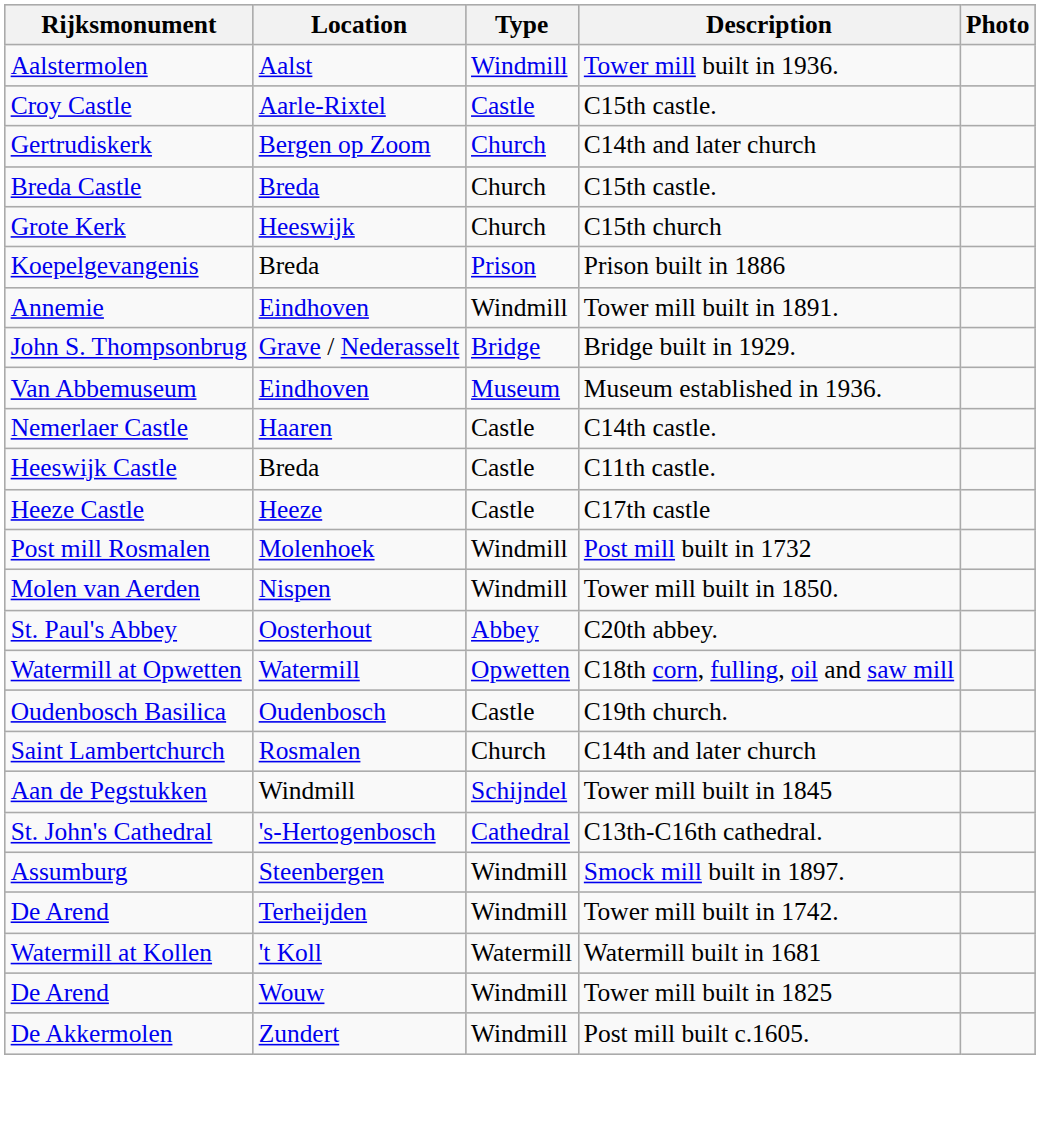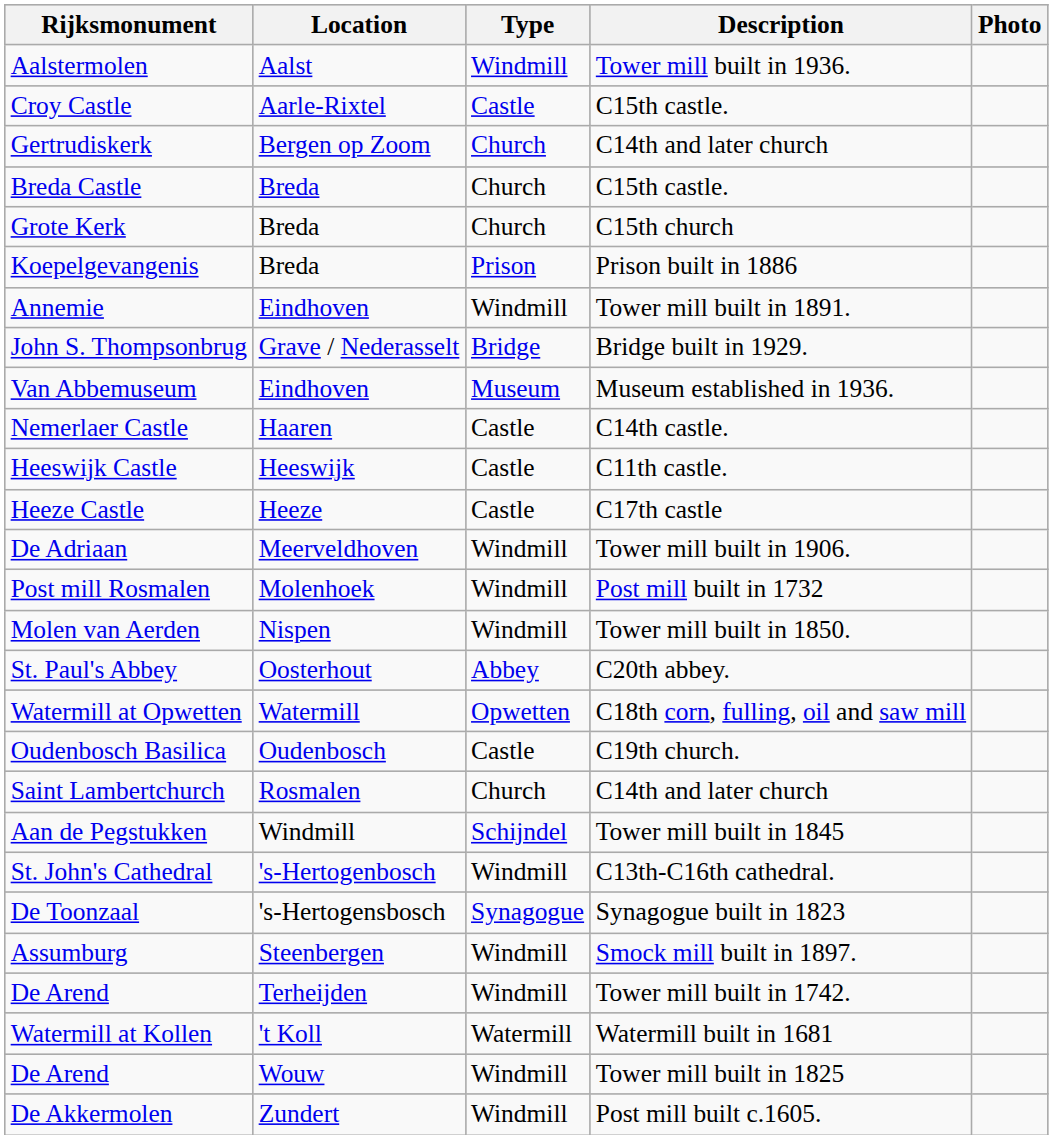Grote Kerk | Location: Heeswijk -> Breda
Heeswijk Castle | Location: Breda -> Heeswijk
+ row: De Adriaan | Meerveldhoven | Windmill | Tower mill built in 1906.
St. John's Cathedral | Type: Cathedral -> Windmill
+ row: De Toonzaal | 's-Hertogensbosch | Synagogue | Synagogue built in 1823
